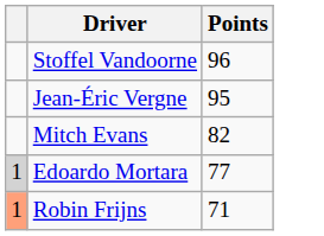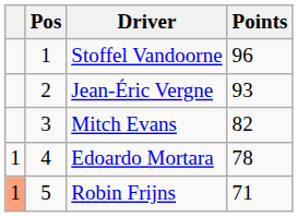+ column: Pos | 1 | 2 | 3 | 4 | 5
Jean-Éric Vergne | Points: 95 -> 93
Edoardo Mortara | column 1: lightgrey background -> no background
Edoardo Mortara | Points: 77 -> 78
